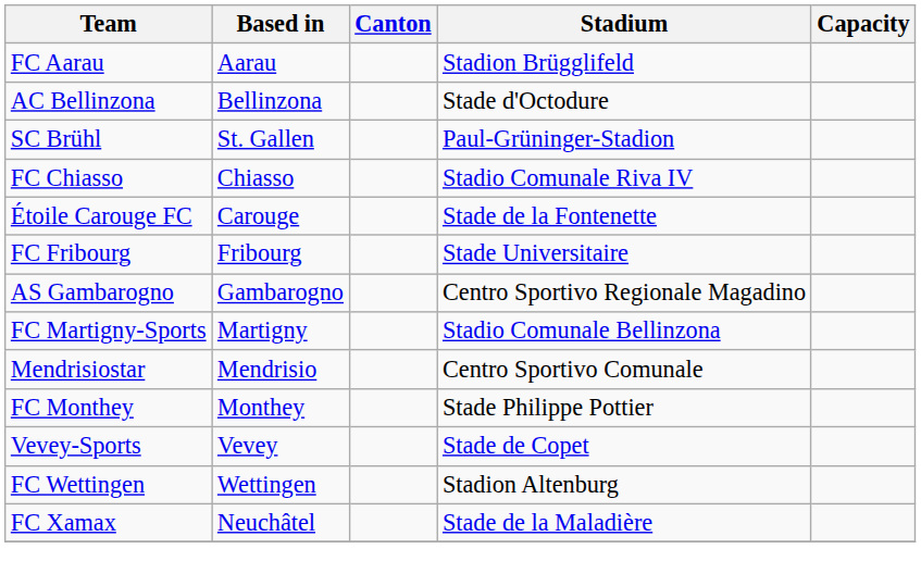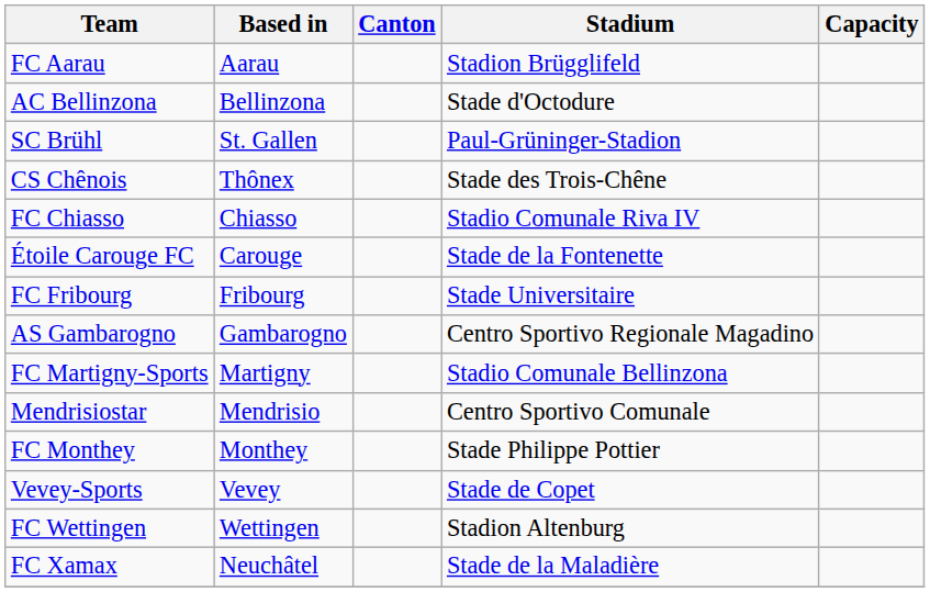+ row: CS Chênois | Thônex | Stade des Trois-Chêne
